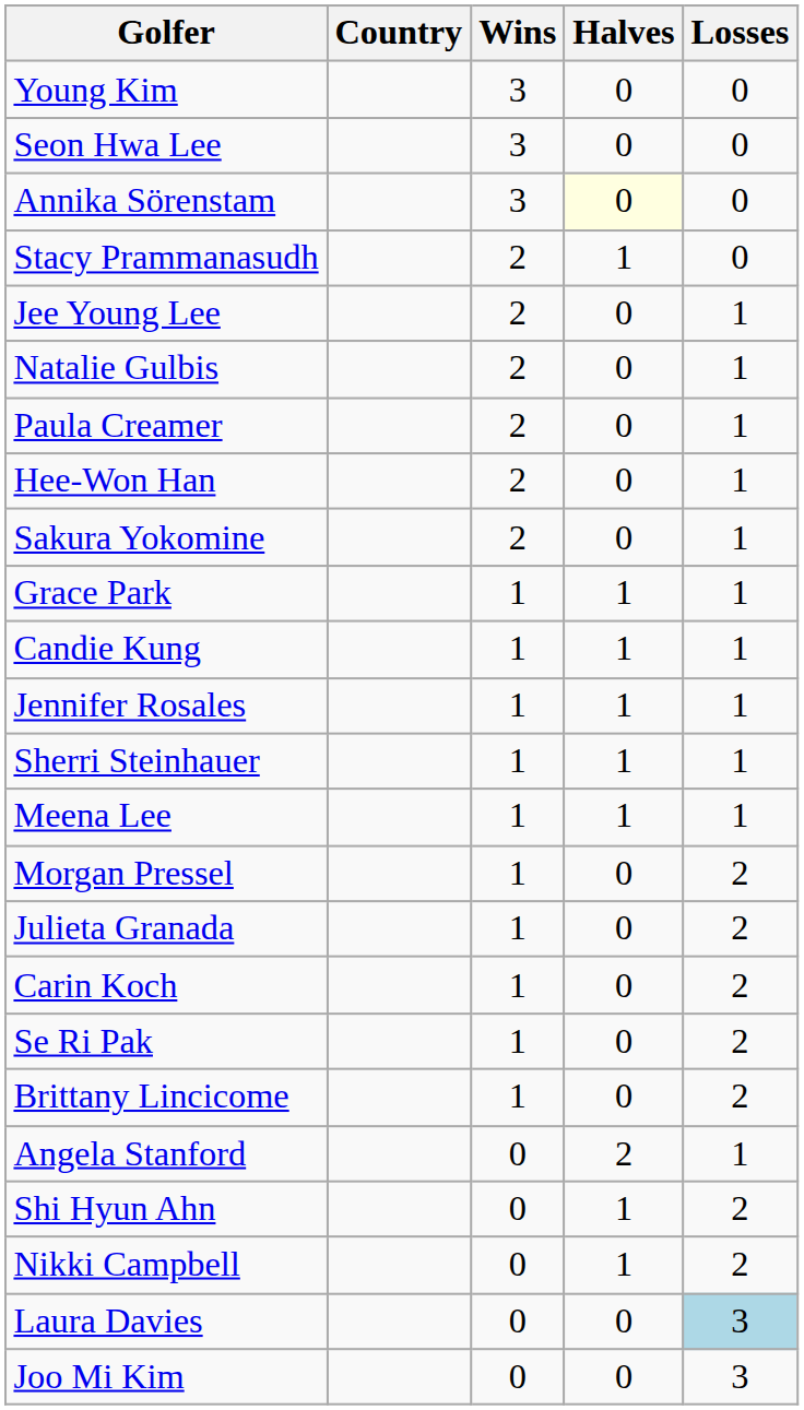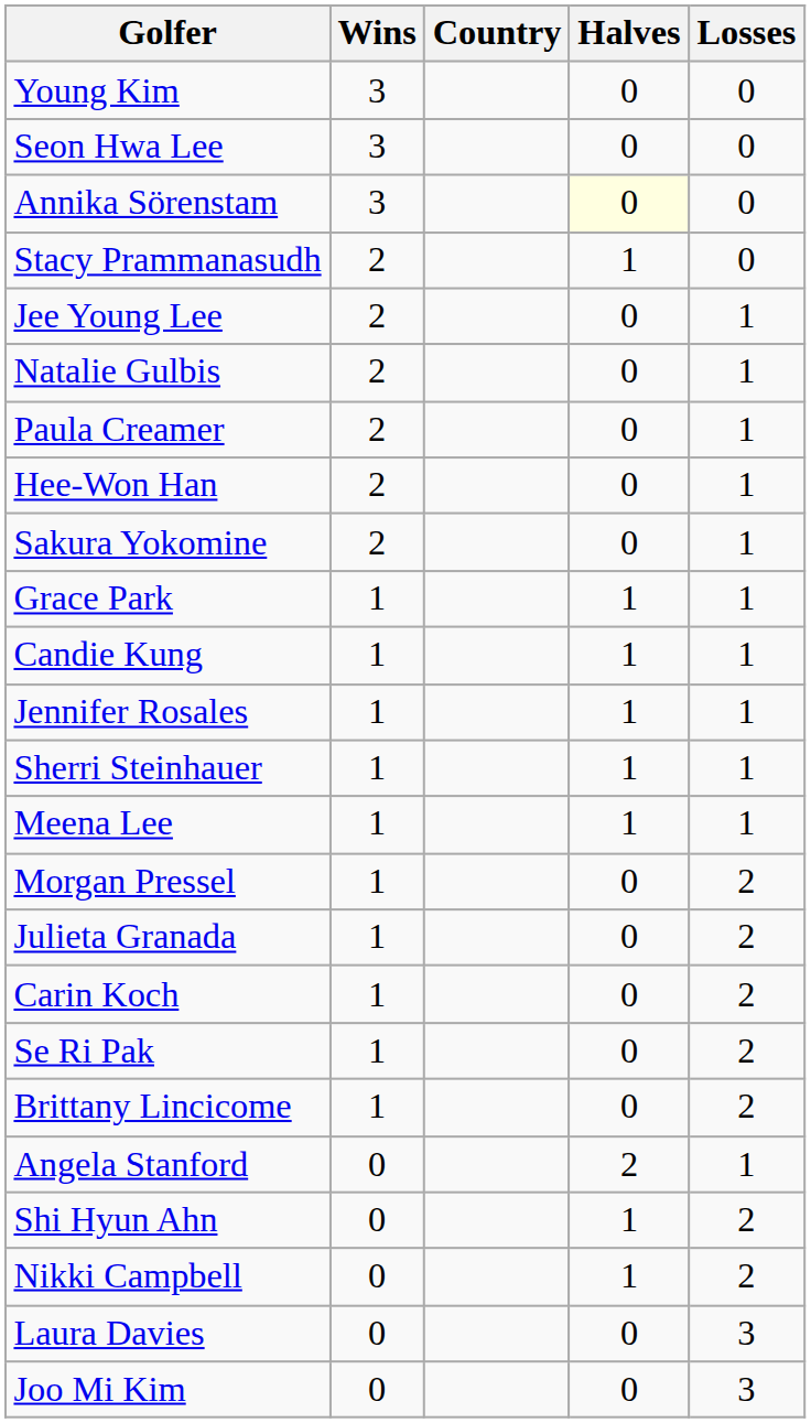columns swapped: Country <-> Wins
Laura Davies | Losses: lightblue background -> no background
